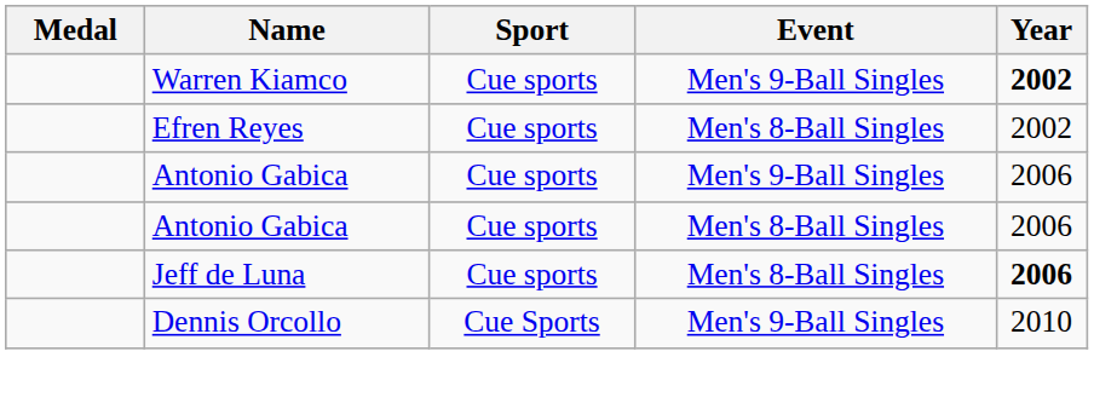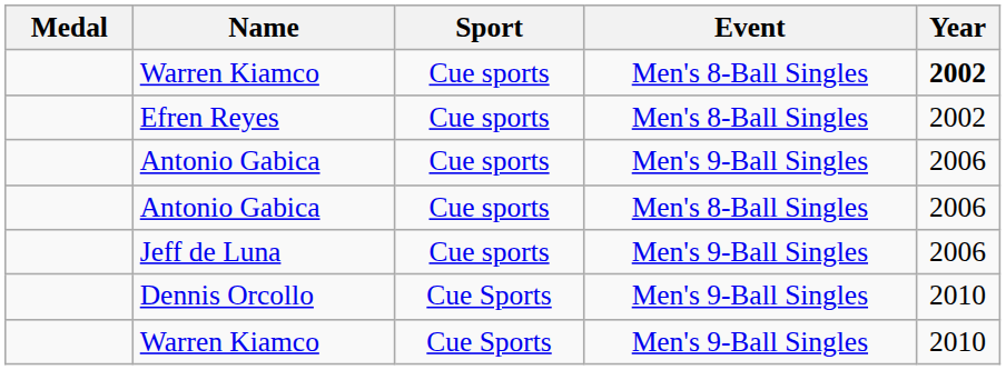Warren Kiamco / Cue sports | Event: Men's 9-Ball Singles -> Men's 8-Ball Singles
Jeff de Luna | Event: Men's 8-Ball Singles -> Men's 9-Ball Singles
Jeff de Luna | Year: bold -> normal
+ row: Warren Kiamco | Cue Sports | Men's 9-Ball Singles | 2010
